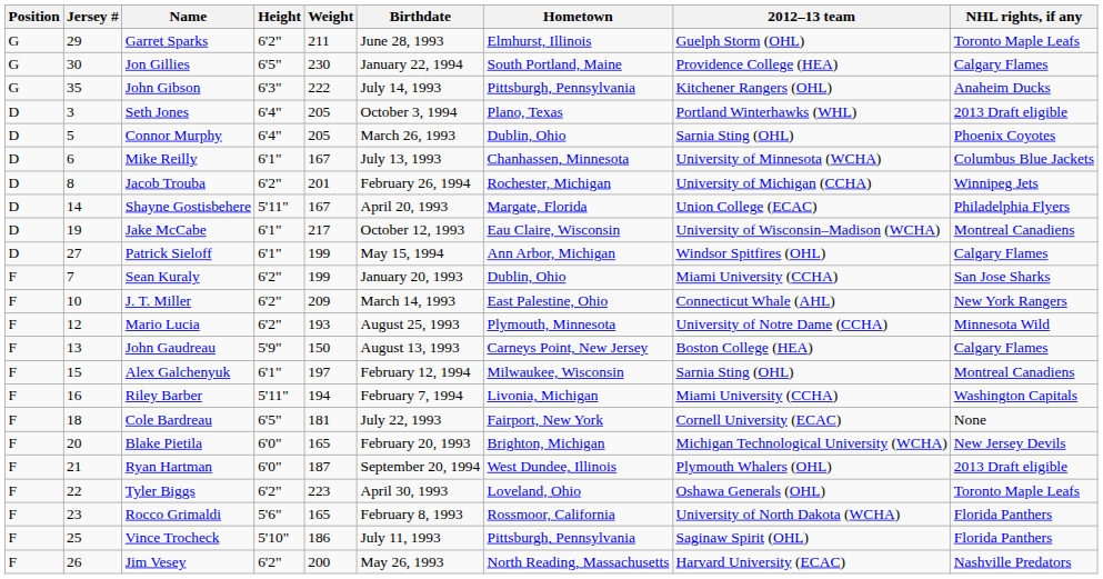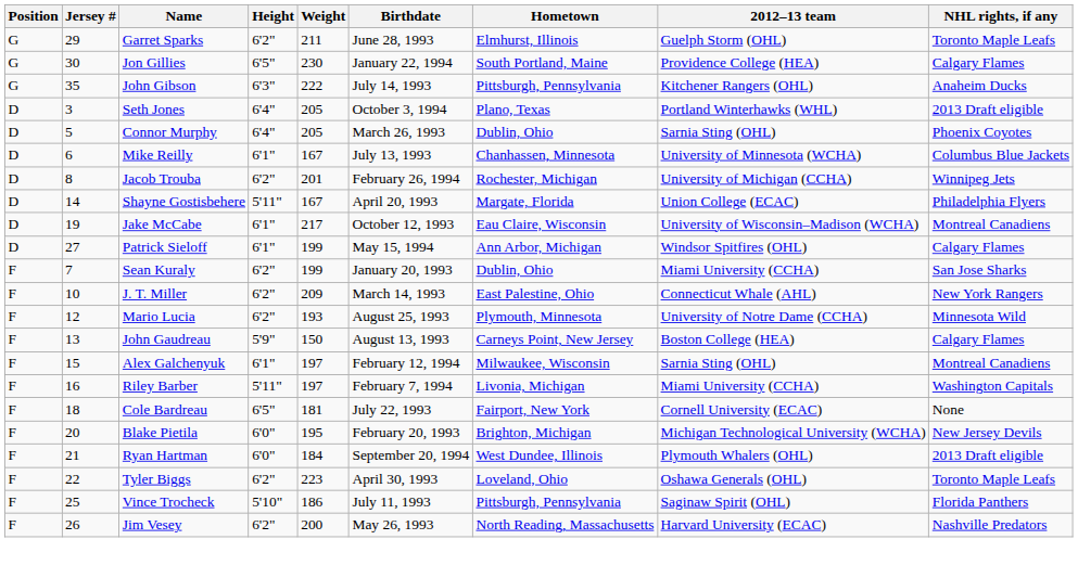Riley Barber | Weight: 194 -> 197
Blake Pietila | Weight: 165 -> 195
Ryan Hartman | Weight: 187 -> 184
- row: F | 23 | Rocco Grimaldi | 5'6" | 165 | February 8, 1993 | Rossmoor, California | University of North Dakota (WCHA) | Florida Panthers
